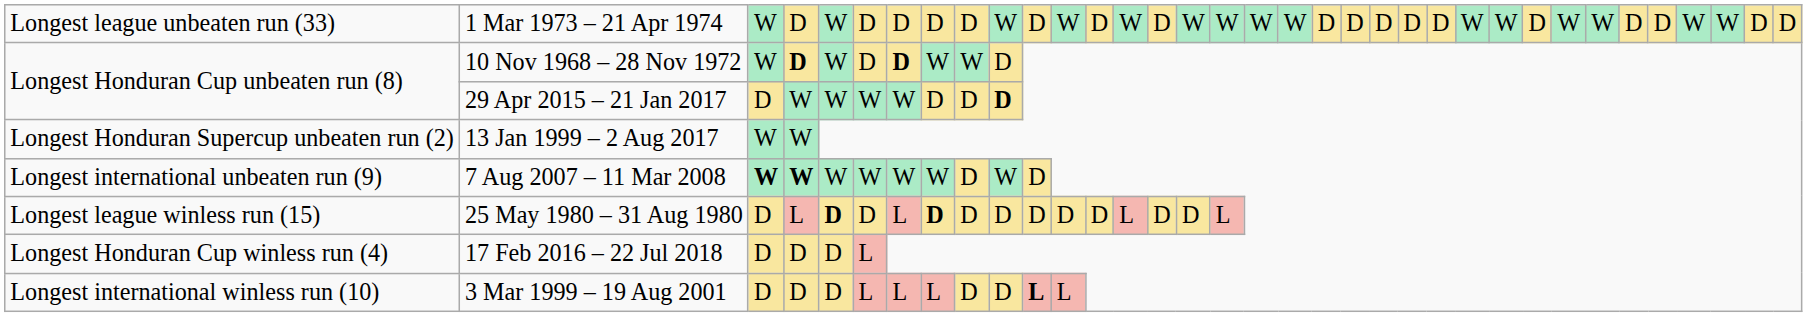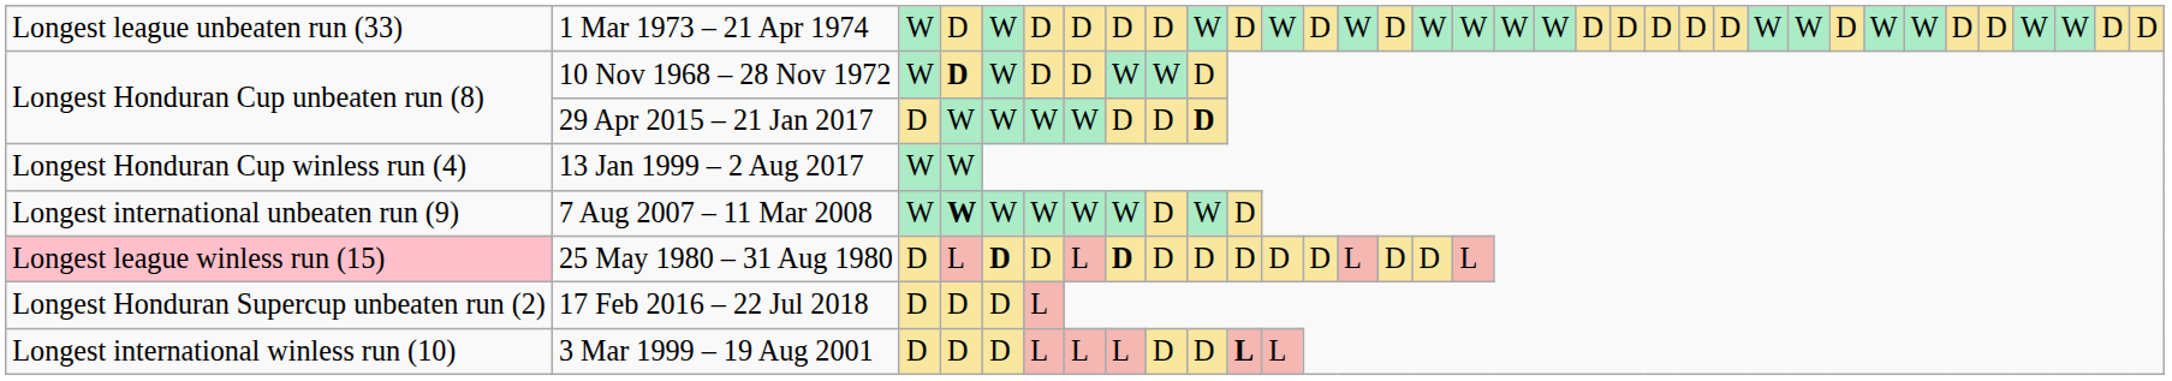10 Nov 1968 – 28 Nov 1972 | column 7: bold -> normal
13 Jan 1999 – 2 Aug 2017 | column 1: Longest Honduran Supercup unbeaten run (2) -> Longest Honduran Cup winless run (4)
7 Aug 2007 – 11 Mar 2008 | column 3: bold -> normal
25 May 1980 – 31 Aug 1980 | column 1: no background -> pink background
17 Feb 2016 – 22 Jul 2018 | column 1: Longest Honduran Cup winless run (4) -> Longest Honduran Supercup unbeaten run (2)
